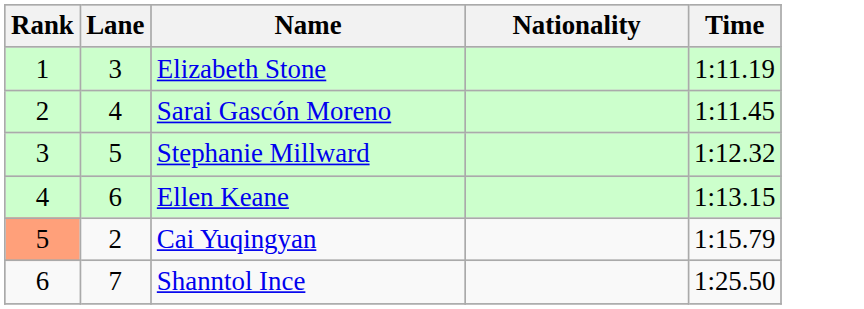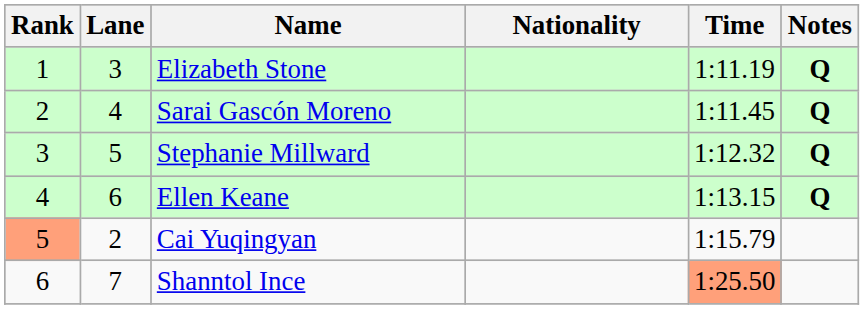+ column: Notes | Q | Q | Q | Q
Shanntol Ince | Time: no background -> lightsalmon background
